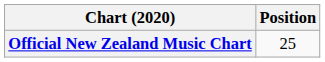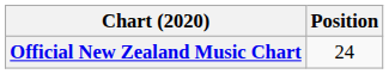Official New Zealand Music Chart | Position: 25 -> 24
